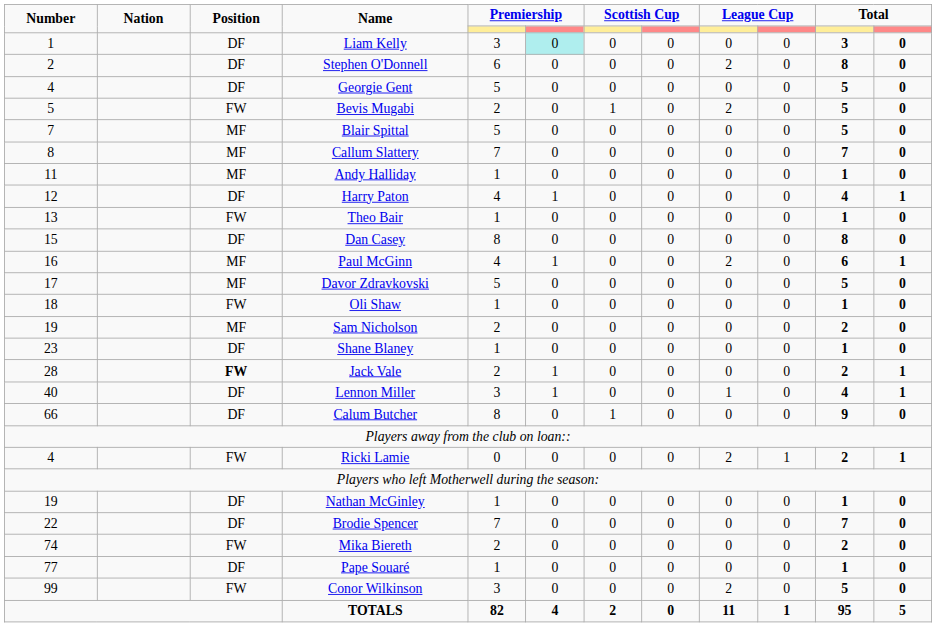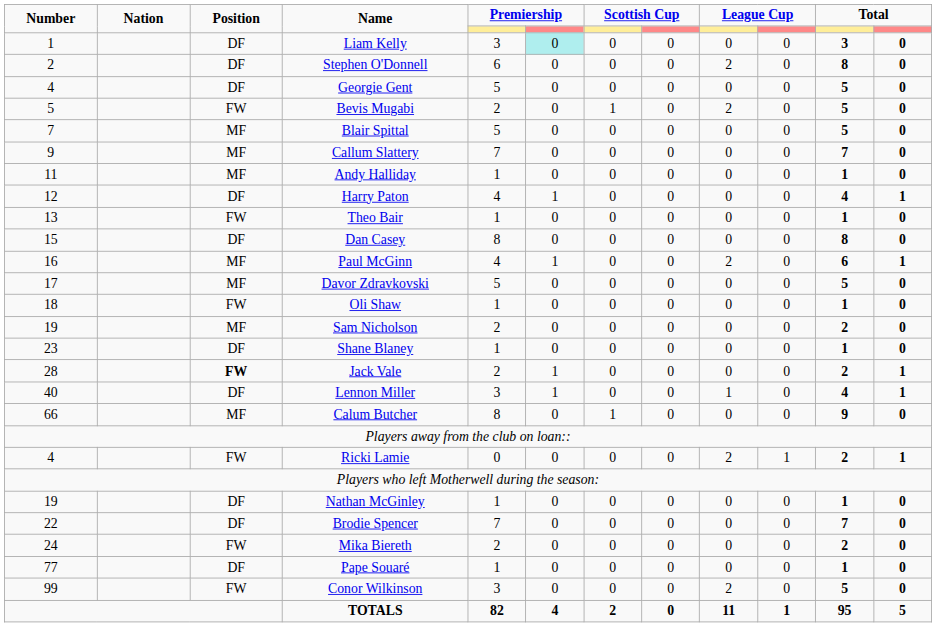Callum Slattery | Number: 8 -> 9
Calum Butcher | Position: DF -> MF
Mika Biereth | Number: 74 -> 24
